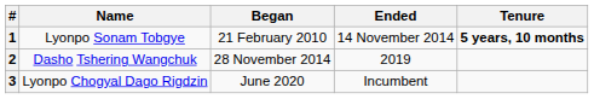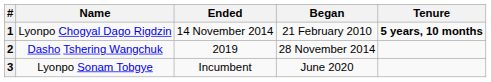columns swapped: Began <-> Ended
1 | Name: Lyonpo Sonam Tobgye -> Lyonpo Chogyal Dago Rigdzin
3 | Name: Lyonpo Chogyal Dago Rigdzin -> Lyonpo Sonam Tobgye
